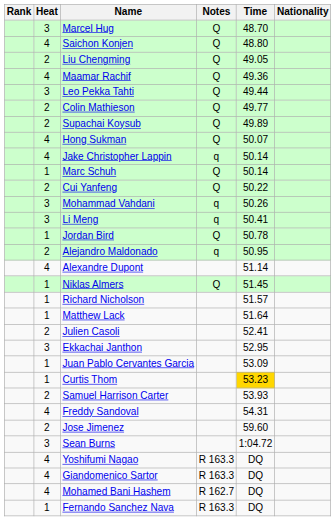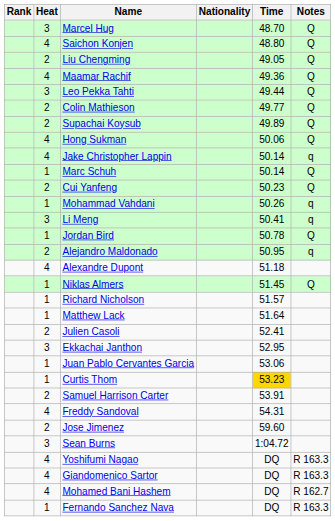columns swapped: Nationality <-> Notes
Hong Sukman | Time: 50.07 -> 50.06
Cui Yanfeng | Time: 50.22 -> 50.23
Mohammad Vahdani | Heat: 3 -> 1
Alexandre Dupont | Time: 51.14 -> 51.18
Juan Pablo Cervantes Garcia | Time: 53.09 -> 53.06
Samuel Harrison Carter | Time: 53.93 -> 53.91
